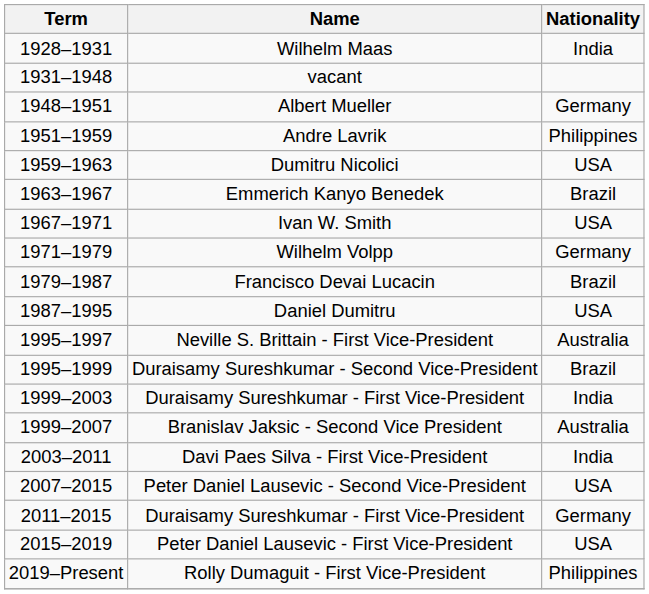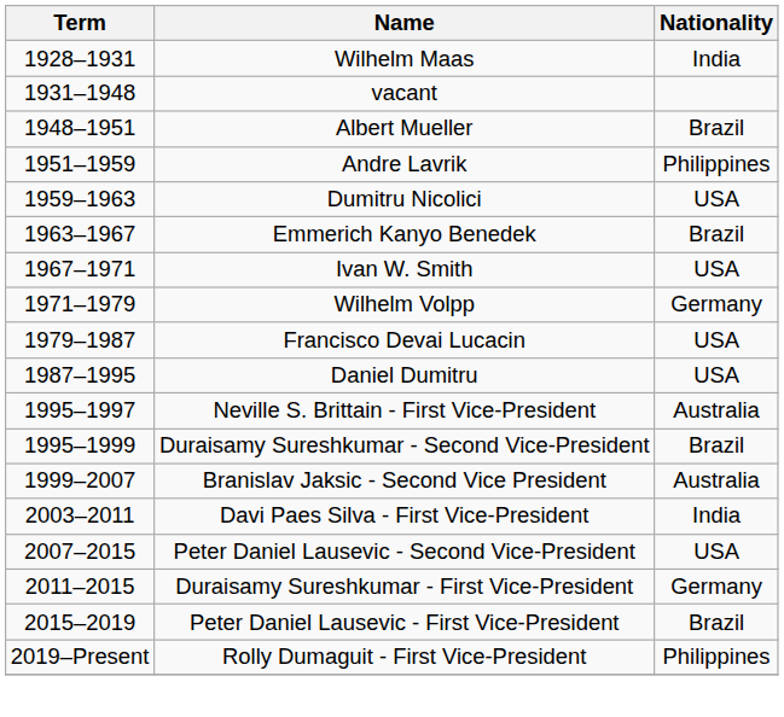Albert Mueller | Nationality: Germany -> Brazil
Francisco Devai Lucacin | Nationality: Brazil -> USA
- row: 1999–2003 | Duraisamy Sureshkumar - First Vice-President | India
Peter Daniel Lausevic - First Vice-President | Nationality: USA -> Brazil
